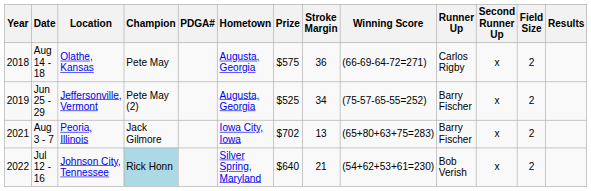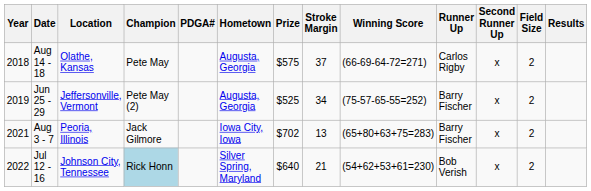Aug 14 - 18 | Stroke Margin: 36 -> 37
